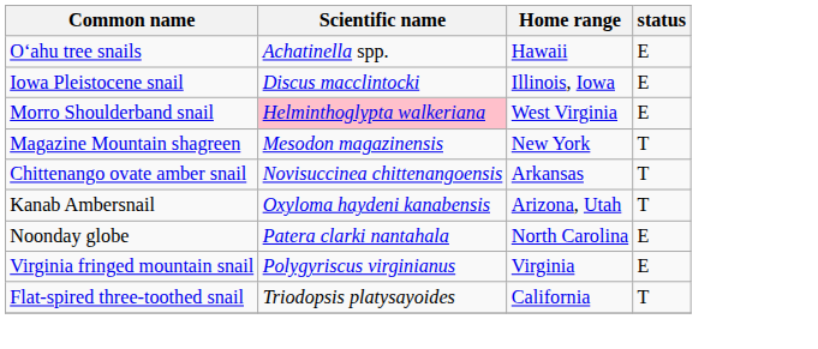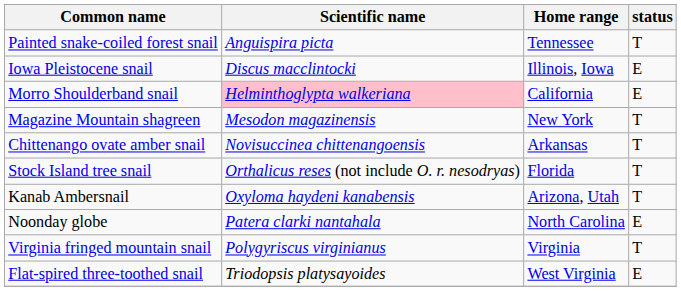- row: Oʻahu tree snails | Achatinella spp. | Hawaii | E
+ row: Painted snake-coiled forest snail | Anguispira picta | Tennessee | T
Morro Shoulderband snail | Home range: West Virginia -> California
+ row: Stock Island tree snail | Orthalicus reses (not include O. r. nesodryas) | Florida | T
Virginia fringed mountain snail | status: E -> T
Flat-spired three-toothed snail | Home range: California -> West Virginia
Flat-spired three-toothed snail | status: T -> E
